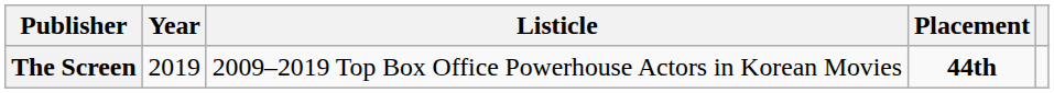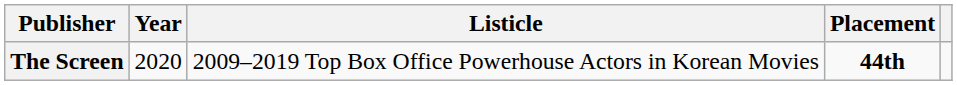The Screen | Year: 2019 -> 2020
